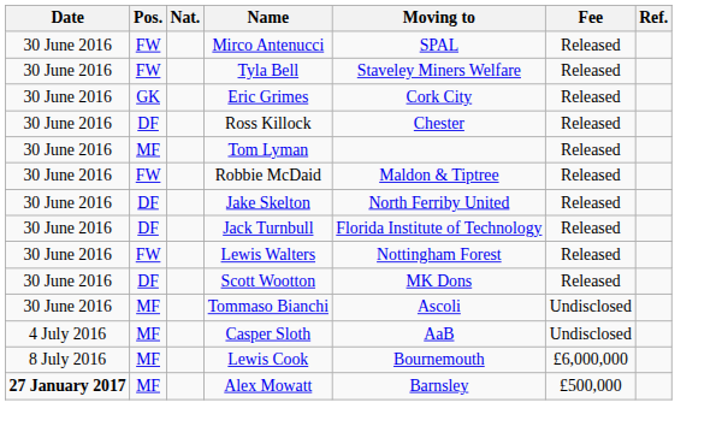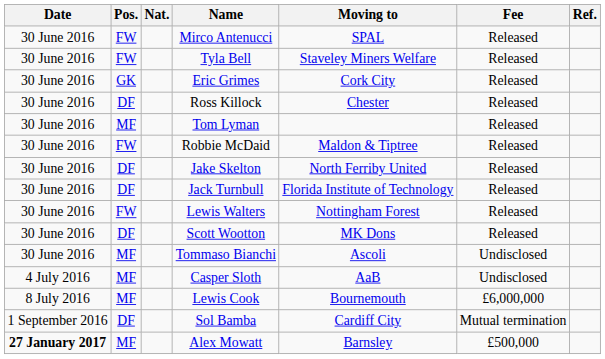+ row: 1 September 2016 | DF | Sol Bamba | Cardiff City | Mutual termination
